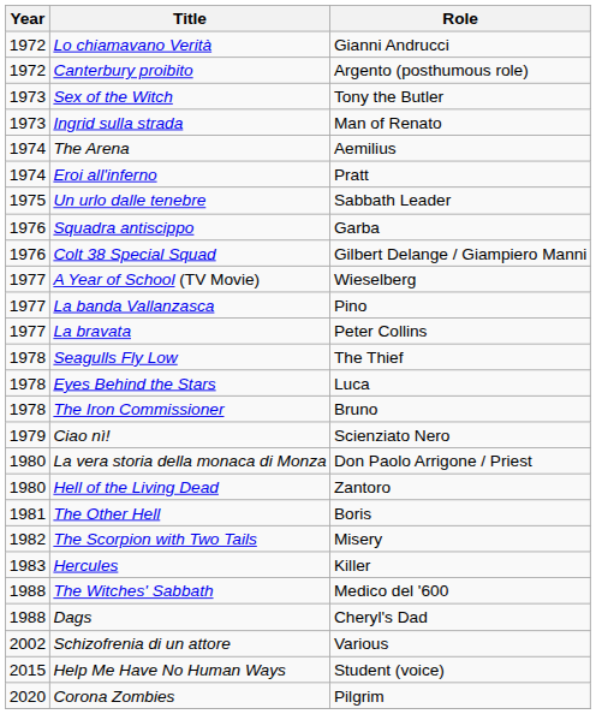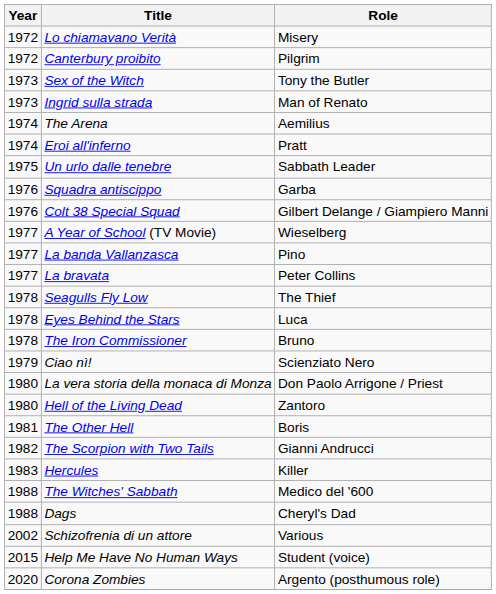Lo chiamavano Verità | Role: Gianni Andrucci -> Misery
Canterbury proibito | Role: Argento (posthumous role) -> Pilgrim
The Scorpion with Two Tails | Role: Misery -> Gianni Andrucci
Corona Zombies | Role: Pilgrim -> Argento (posthumous role)
